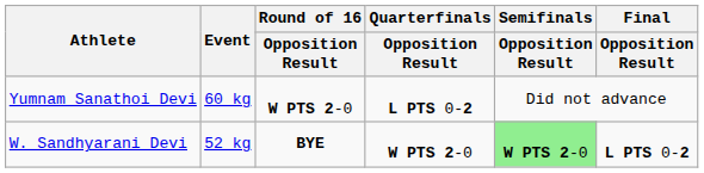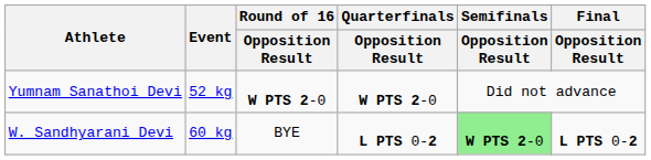Yumnam Sanathoi Devi | Event: 60 kg -> 52 kg
Yumnam Sanathoi Devi | Quarterfinals / Opposition Result: L PTS 0-2 -> W PTS 2-0
W. Sandhyarani Devi | Event: 52 kg -> 60 kg
W. Sandhyarani Devi | Round of 16 / Opposition Result: bold -> normal
W. Sandhyarani Devi | Quarterfinals / Opposition Result: W PTS 2-0 -> L PTS 0-2
